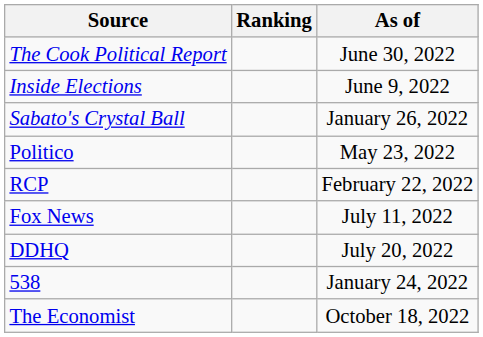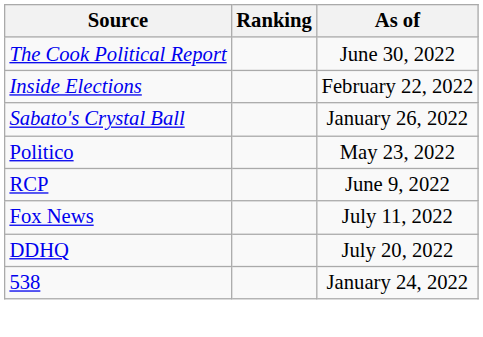Inside Elections | As of: June 9, 2022 -> February 22, 2022
RCP | As of: February 22, 2022 -> June 9, 2022
- row: The Economist | October 18, 2022
